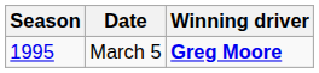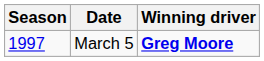March 5 | Season: 1995 -> 1997
